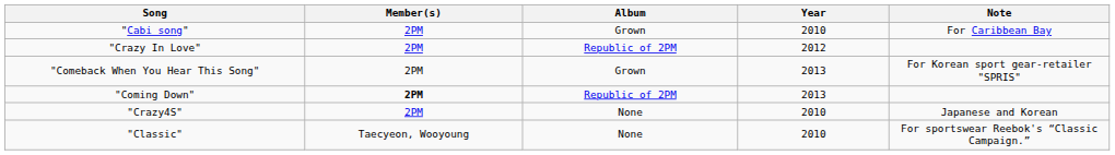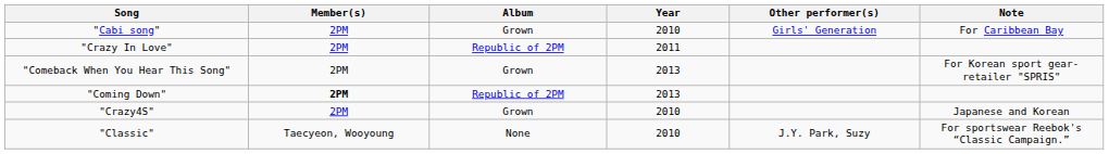+ column: Other performer(s) | Girls' Generation | J.Y. Park, Suzy
"Crazy In Love" | Year: 2012 -> 2011
"Crazy4S" | Album: None -> Grown
